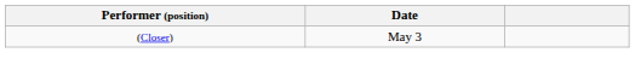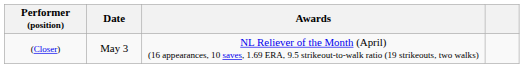+ column: Awards | NL Reliever of the Month (April) (16 appearances, 10 saves, 1.69 ERA, 9.5 strikeout-to-walk ratio (19 strikeouts, two walks)
